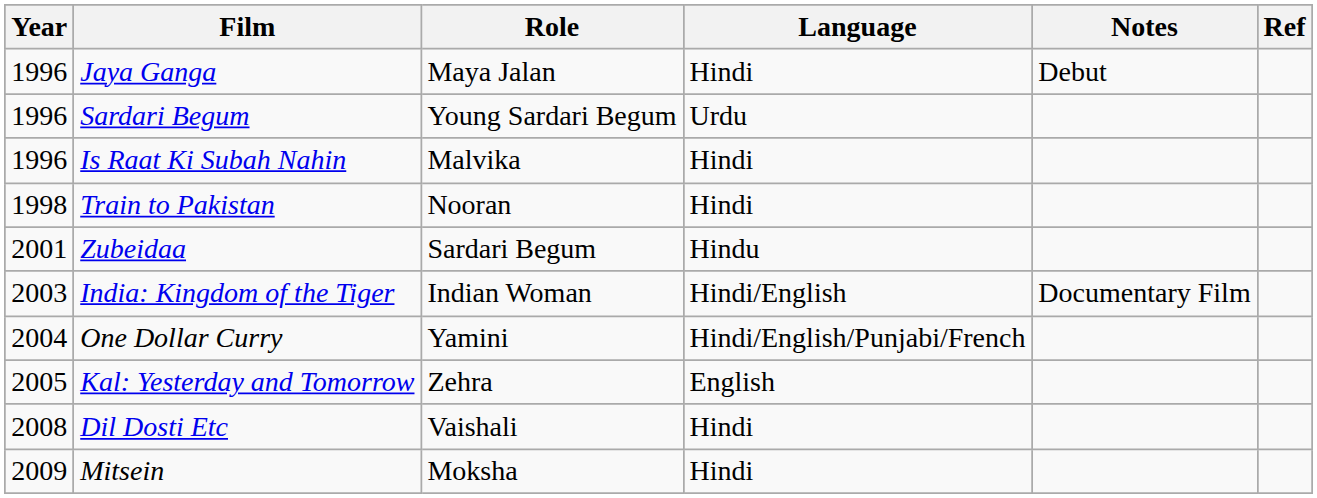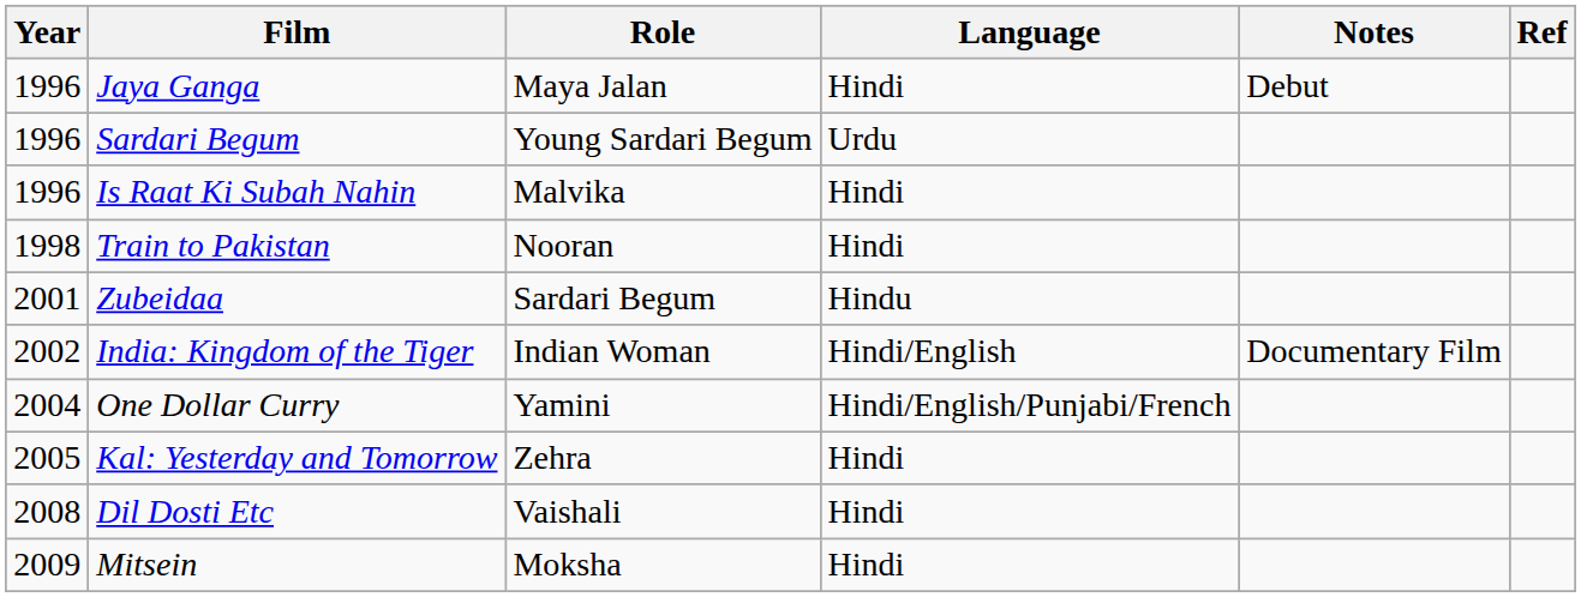India: Kingdom of the Tiger | Year: 2003 -> 2002
Kal: Yesterday and Tomorrow | Language: English -> Hindi
